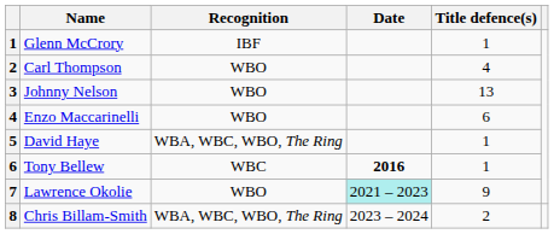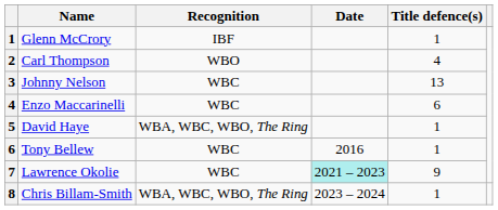Johnny Nelson | Recognition: WBO -> WBC
Enzo Maccarinelli | Recognition: WBO -> WBC
Tony Bellew | Date: bold -> normal
Lawrence Okolie | Recognition: WBO -> WBC
Chris Billam-Smith | Title defence(s): 2 -> 1
